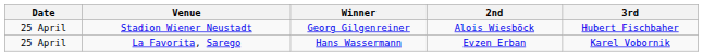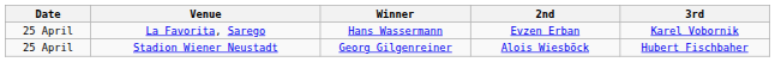rows swapped: La Favorita, Sarego <-> Stadion Wiener Neustadt
